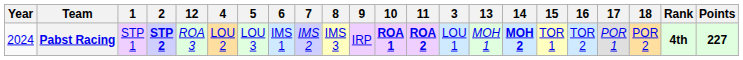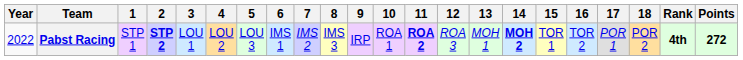columns swapped: 3 <-> 12
Pabst Racing | Year: 2024 -> 2022
Pabst Racing | 10: bold -> normal
Pabst Racing | Points: 227 -> 272
